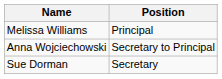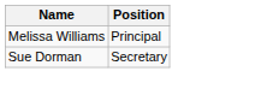- row: Anna Wojciechowski | Secretary to Principal
